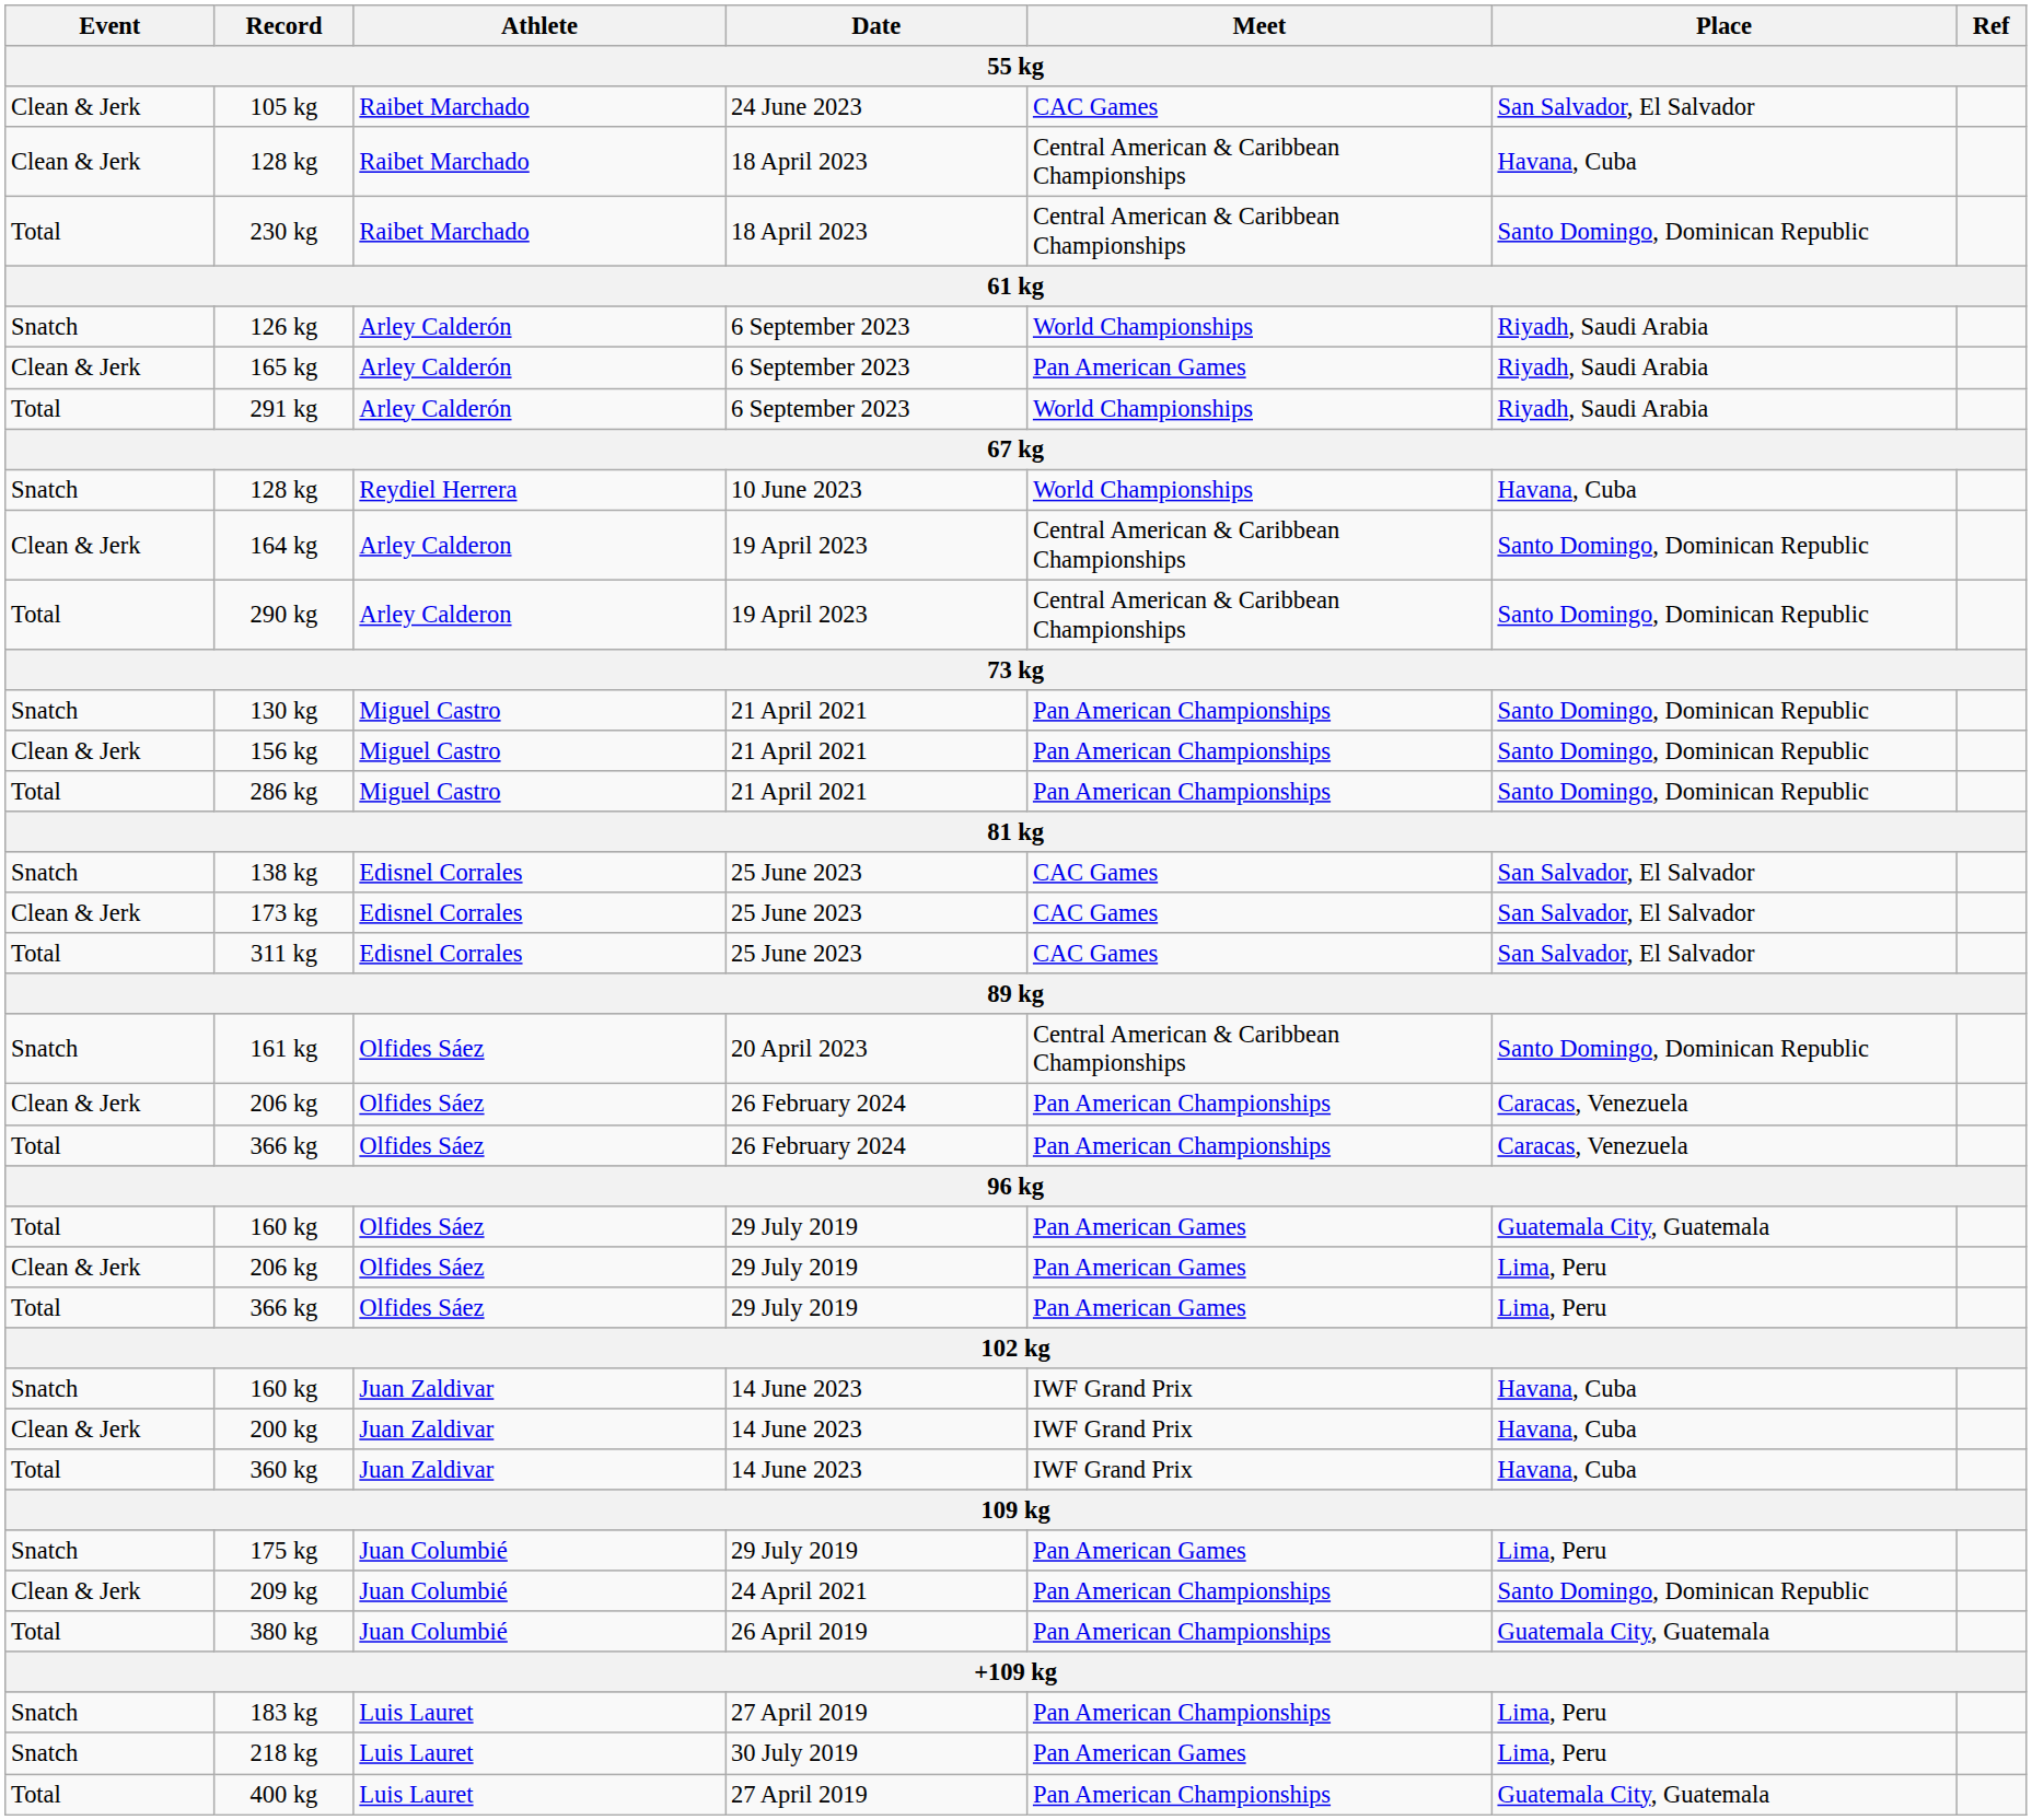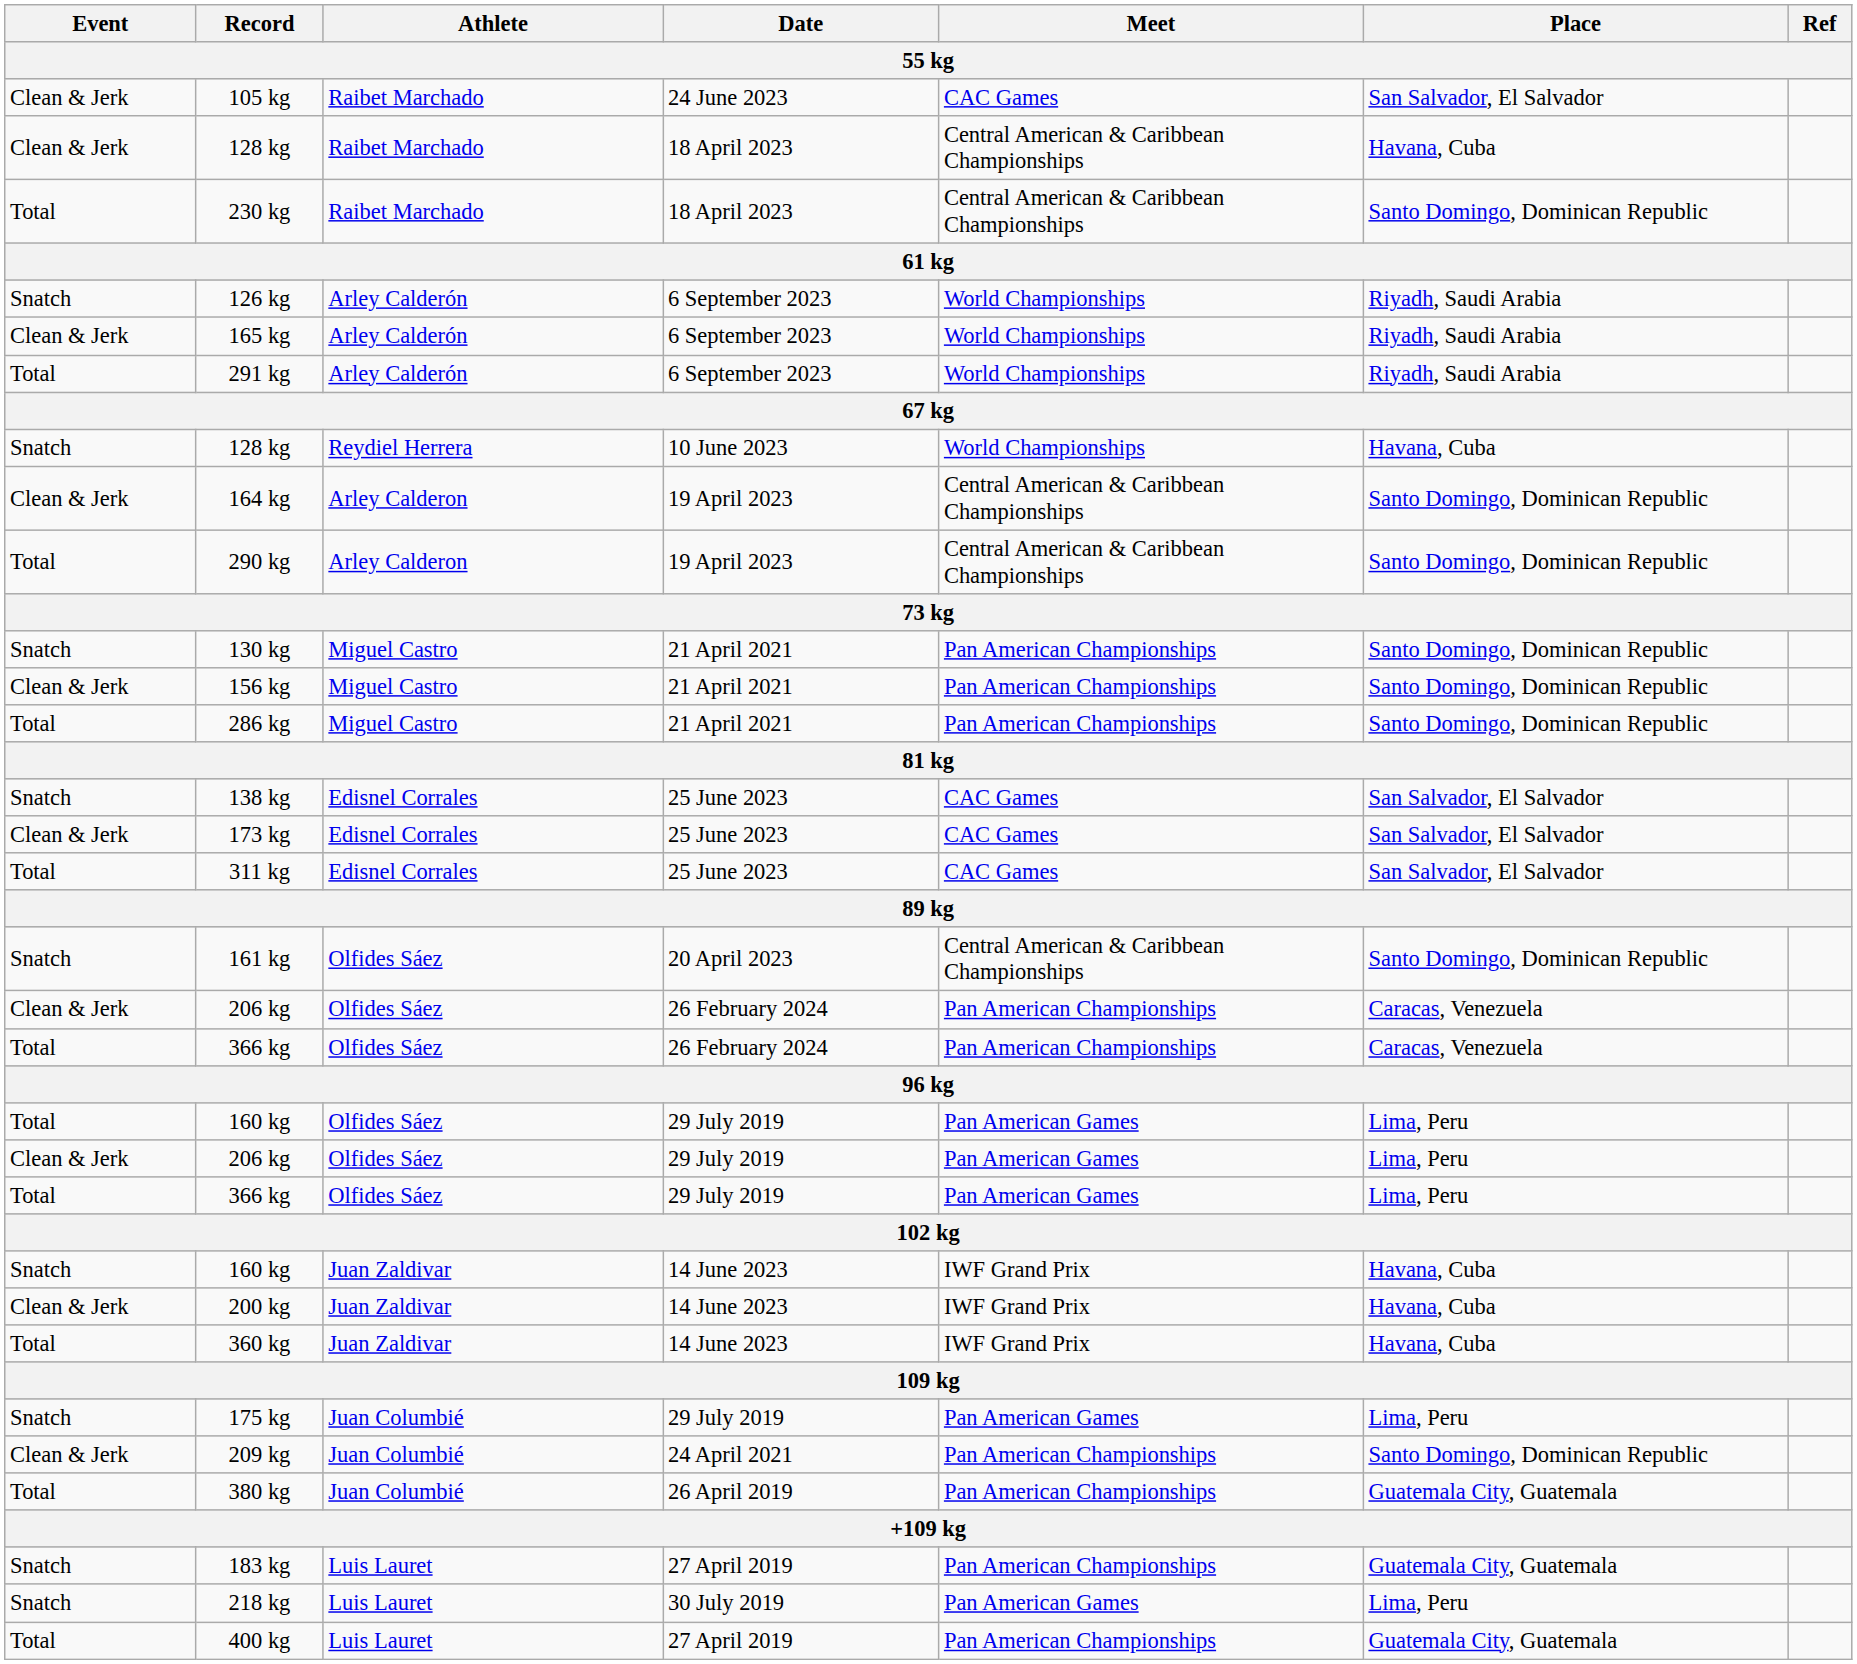165 kg | Meet: Pan American Games -> World Championships
160 kg / 29 July 2019 | Place: Guatemala City, Guatemala -> Lima, Peru
183 kg | Place: Lima, Peru -> Guatemala City, Guatemala
